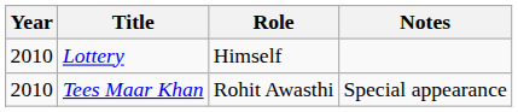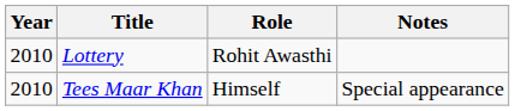Lottery | Role: Himself -> Rohit Awasthi
Tees Maar Khan | Role: Rohit Awasthi -> Himself
